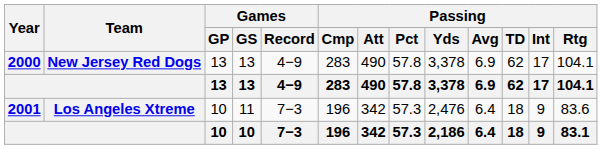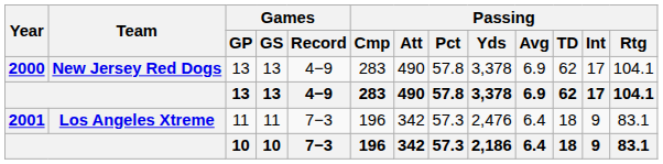Los Angeles Xtreme | Games / GP: 10 -> 11
Los Angeles Xtreme | Passing / Rtg: 83.6 -> 83.1
